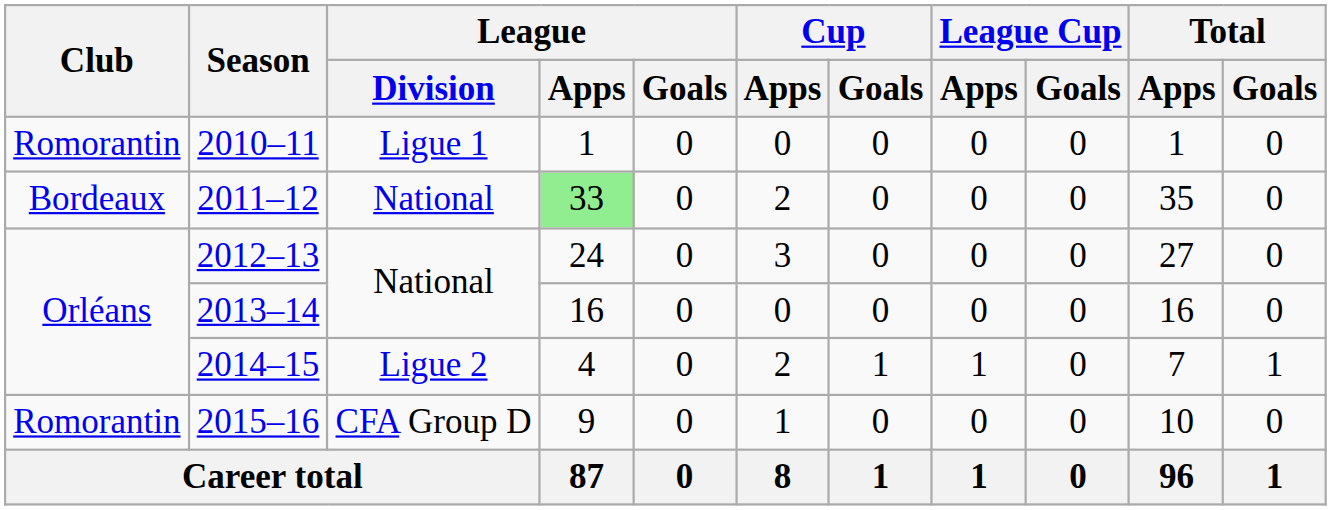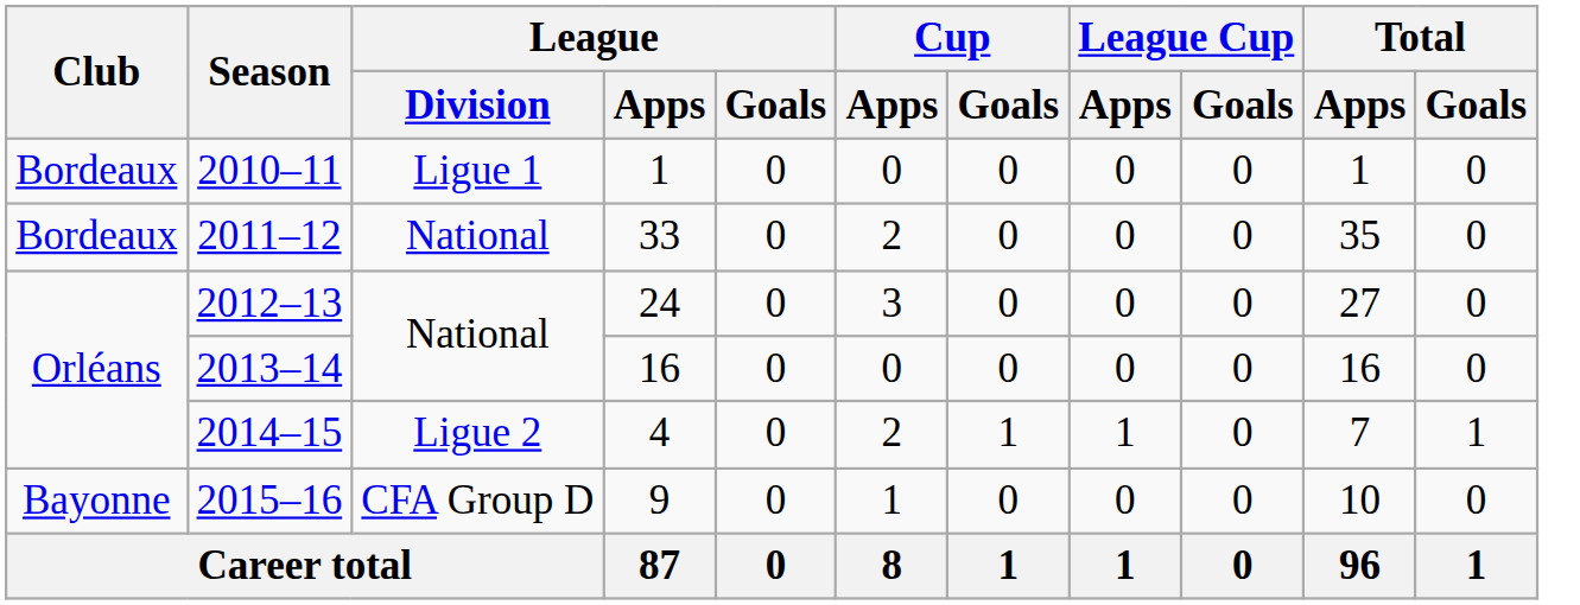2010–11 | Club: Romorantin -> Bordeaux
2011–12 | League / Apps: lightgreen background -> no background
2015–16 | Club: Romorantin -> Bayonne
